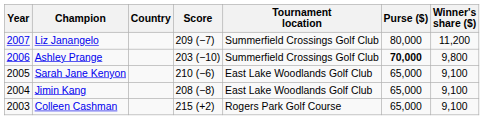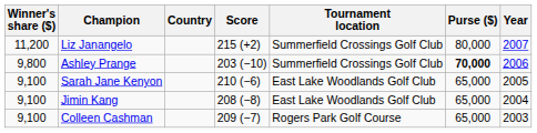columns swapped: Year <-> Winner's share ($)
Liz Janangelo | Score: 209 (−7) -> 215 (+2)
Colleen Cashman | Score: 215 (+2) -> 209 (−7)
